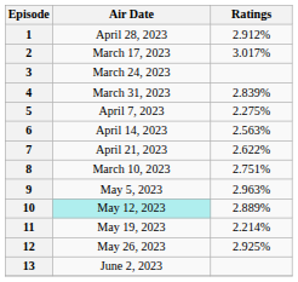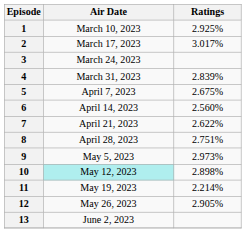1 | Air Date: April 28, 2023 -> March 10, 2023
1 | Ratings: 2.912% -> 2.925%
5 | Ratings: 2.275% -> 2.675%
6 | Ratings: 2.563% -> 2.560%
8 | Air Date: March 10, 2023 -> April 28, 2023
9 | Ratings: 2.963% -> 2.973%
10 | Ratings: 2.889% -> 2.898%
12 | Ratings: 2.925% -> 2.905%
